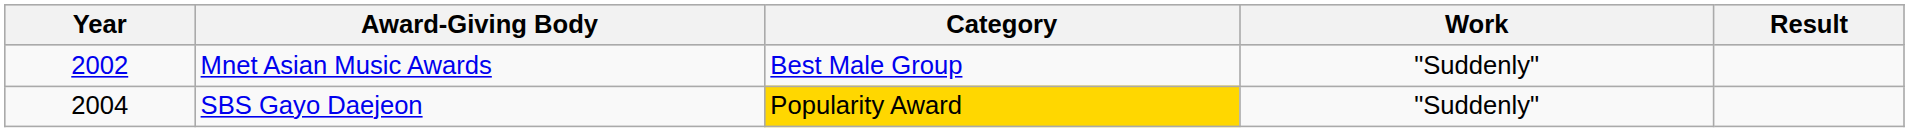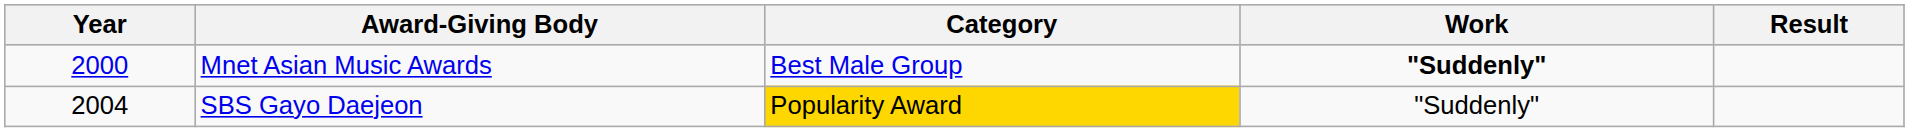Mnet Asian Music Awards | Year: 2002 -> 2000
Mnet Asian Music Awards | Work: normal -> bold
